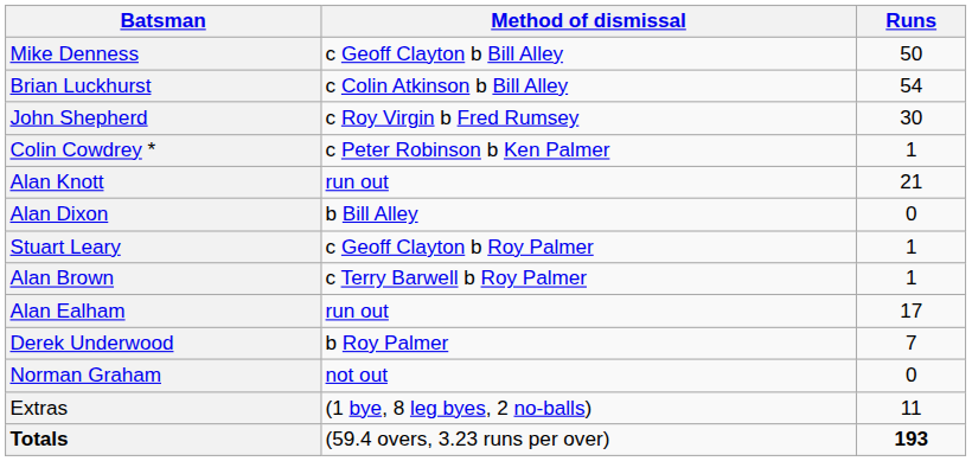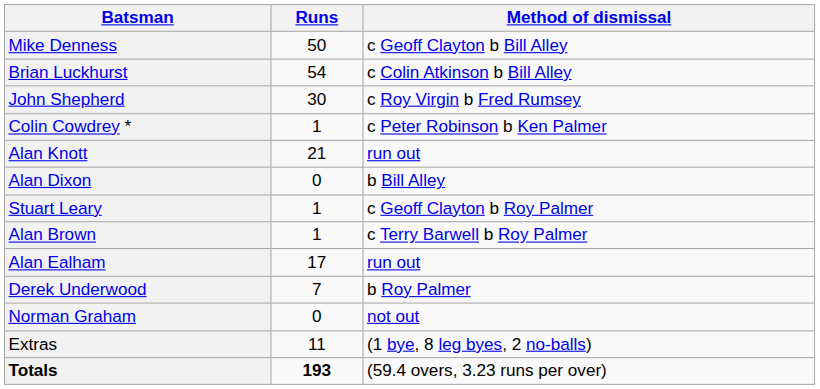columns swapped: Method of dismissal <-> Runs
